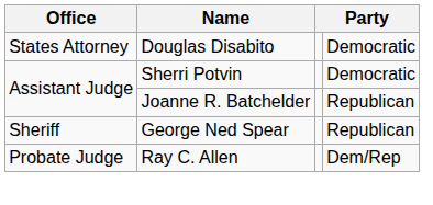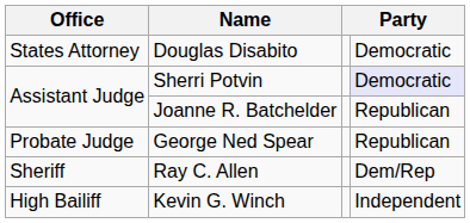Sherri Potvin | column 4: no background -> lavender background
George Ned Spear | Office: Sheriff -> Probate Judge
Ray C. Allen | Office: Probate Judge -> Sheriff
+ row: High Bailiff | Kevin G. Winch | Independent
